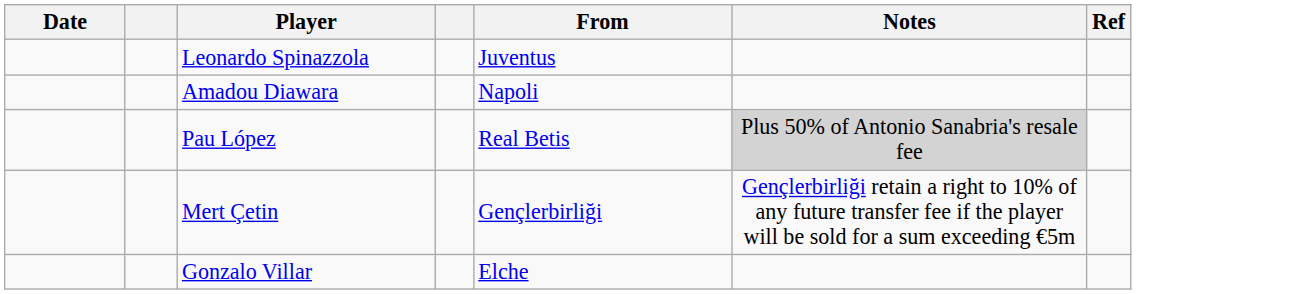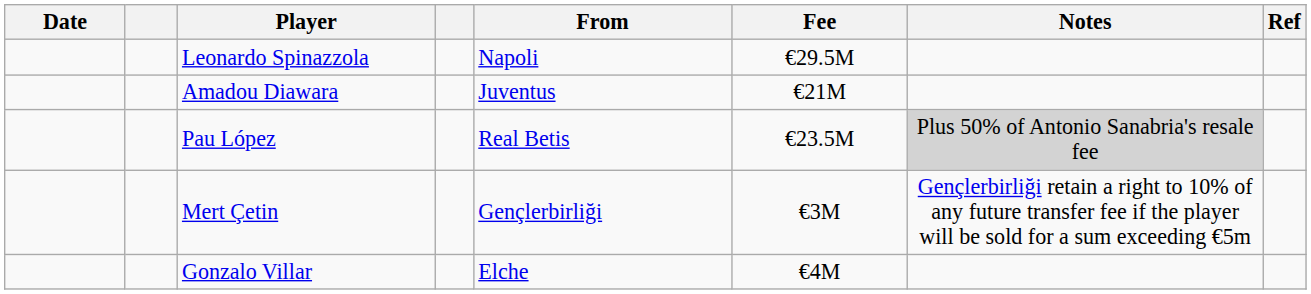+ column: Fee | €29.5M | €21M | €23.5M | €3M | €4M
Leonardo Spinazzola | From: Juventus -> Napoli
Amadou Diawara | From: Napoli -> Juventus
